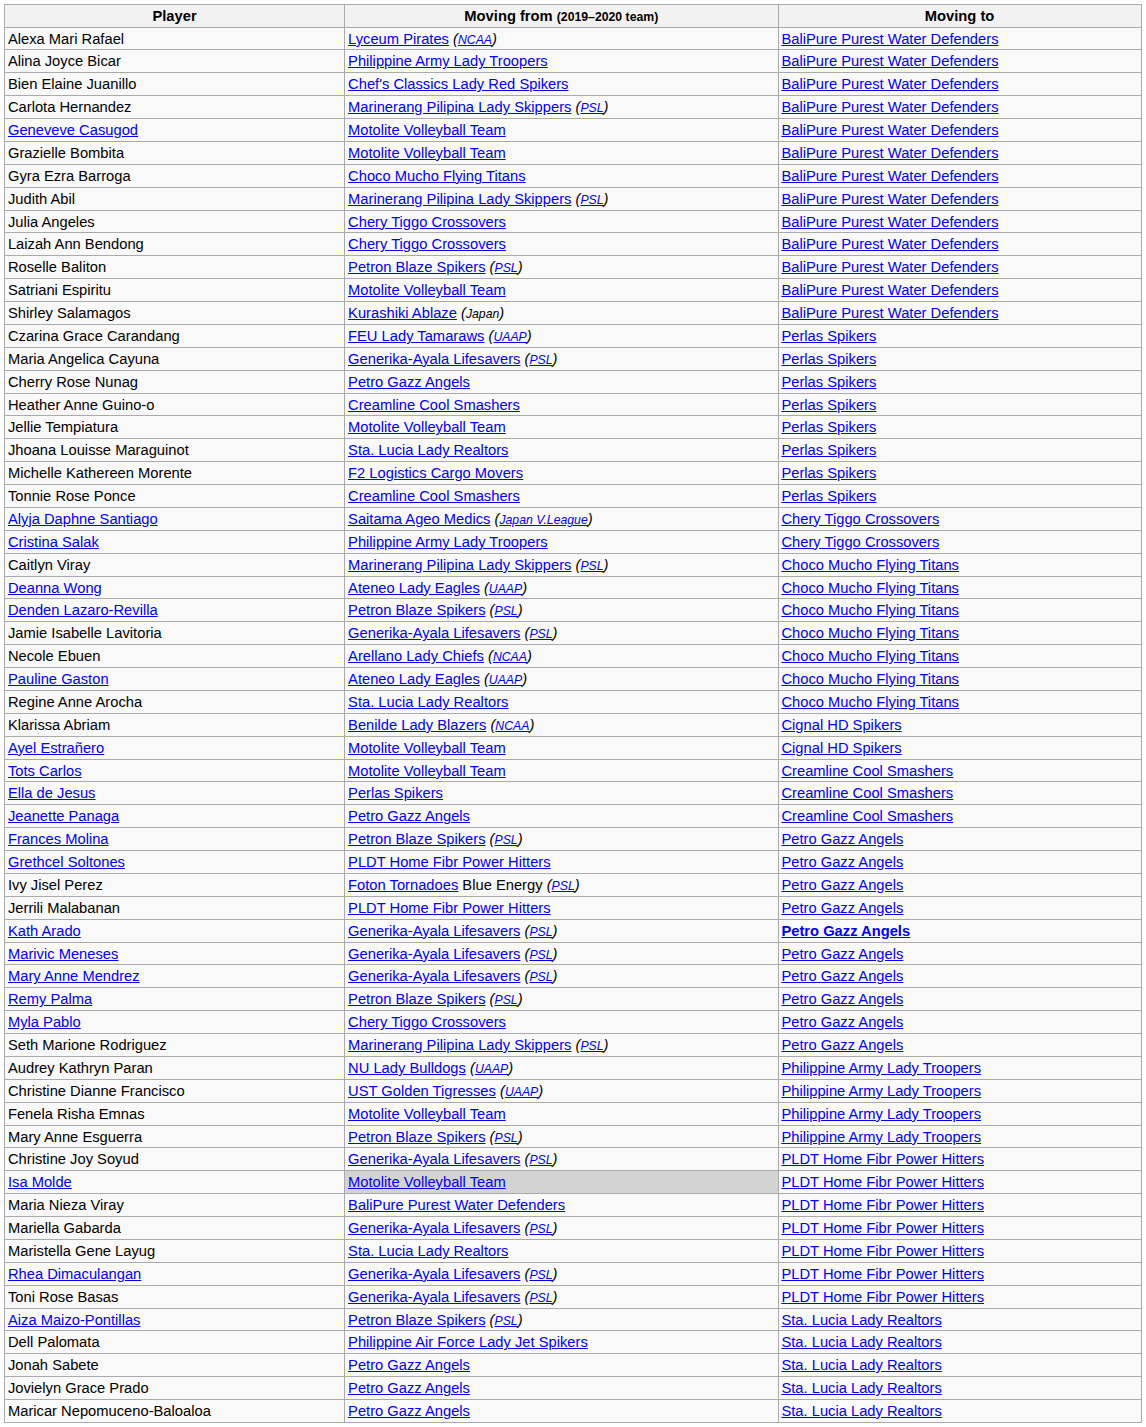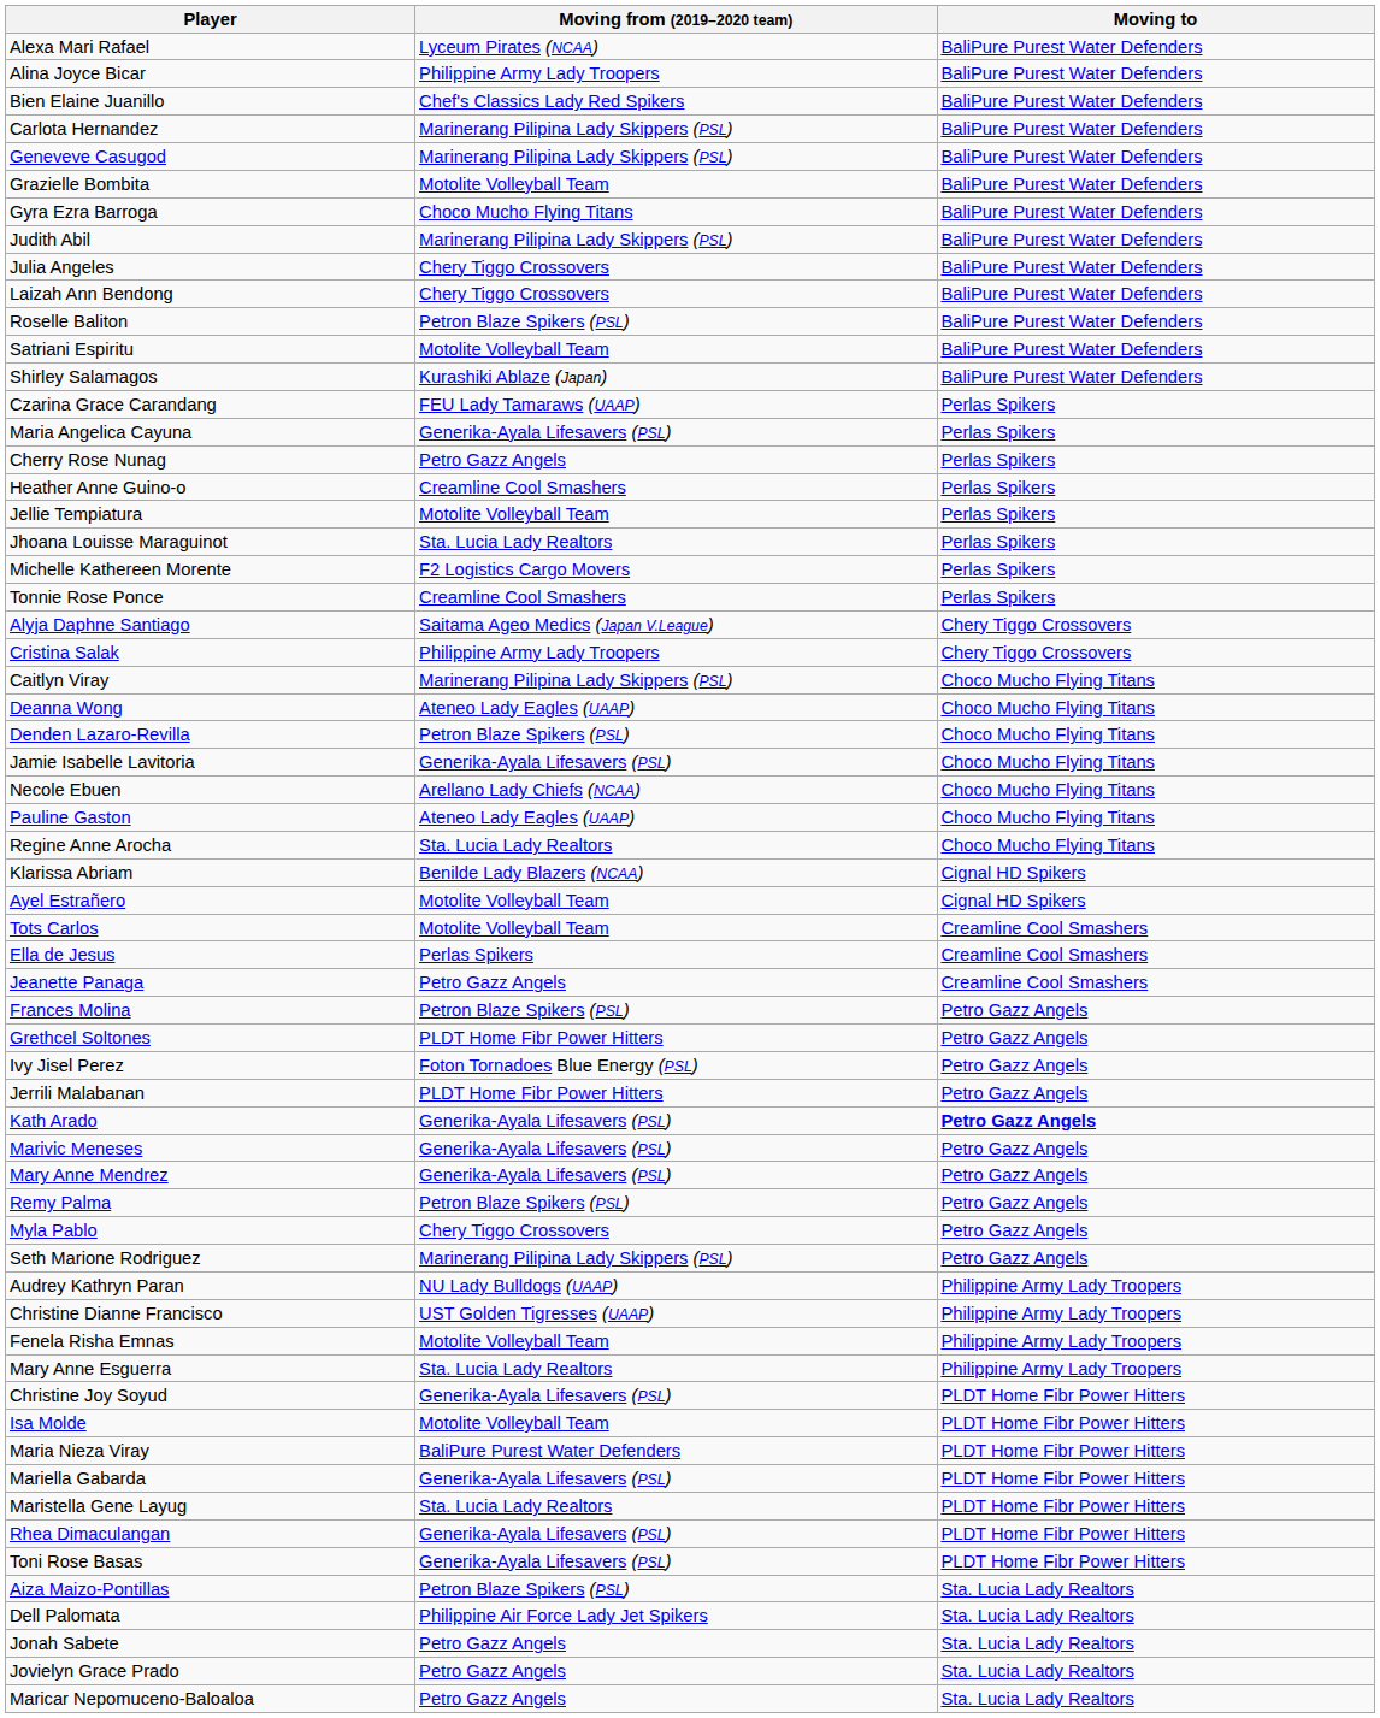Geneveve Casugod | Moving from (2019–2020 team): Motolite Volleyball Team -> Marinerang Pilipina Lady Skippers (PSL)
Mary Anne Esguerra | Moving from (2019–2020 team): Petron Blaze Spikers (PSL) -> Sta. Lucia Lady Realtors
Isa Molde | Moving from (2019–2020 team): lightgrey background -> no background
